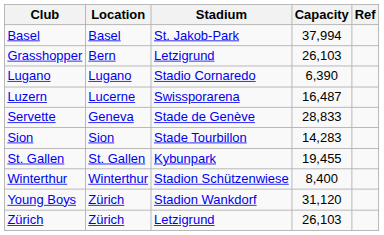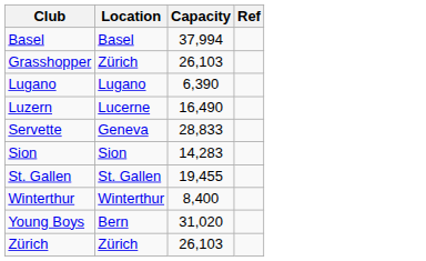- column: Stadium | St. Jakob-Park | Letzigrund | Stadio Cornaredo | Swissporarena | Stade de Genève | Stade Tourbillon | Kybunpark | Stadion Schützenwiese | Stadion Wankdorf | Letzigrund
Grasshopper | Location: Bern -> Zürich
Luzern | Capacity: 16,487 -> 16,490
Young Boys | Location: Zürich -> Bern
Young Boys | Capacity: 31,120 -> 31,020
